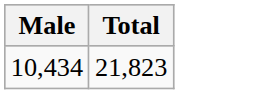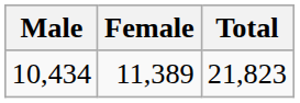+ column: Female | 11,389
